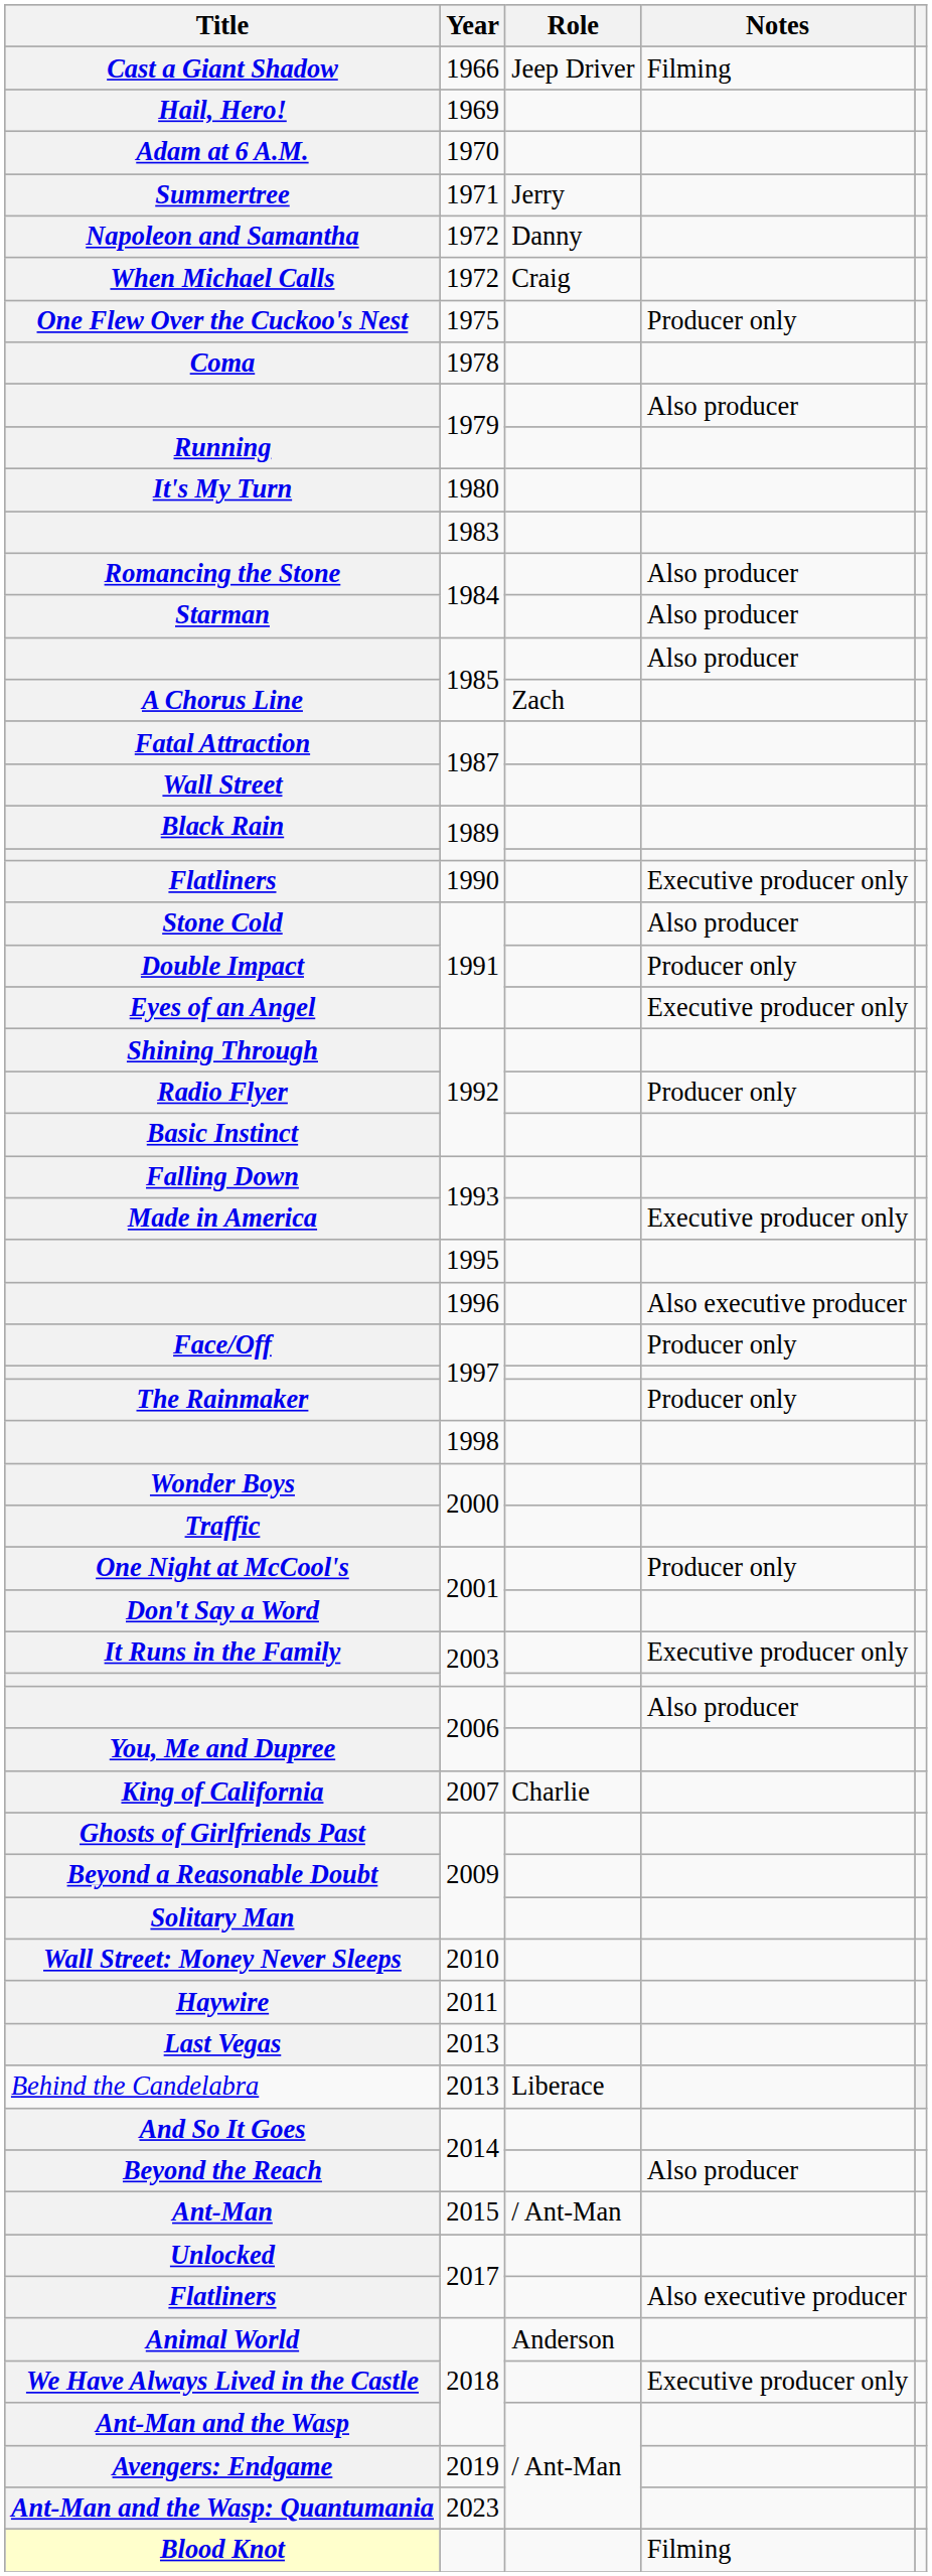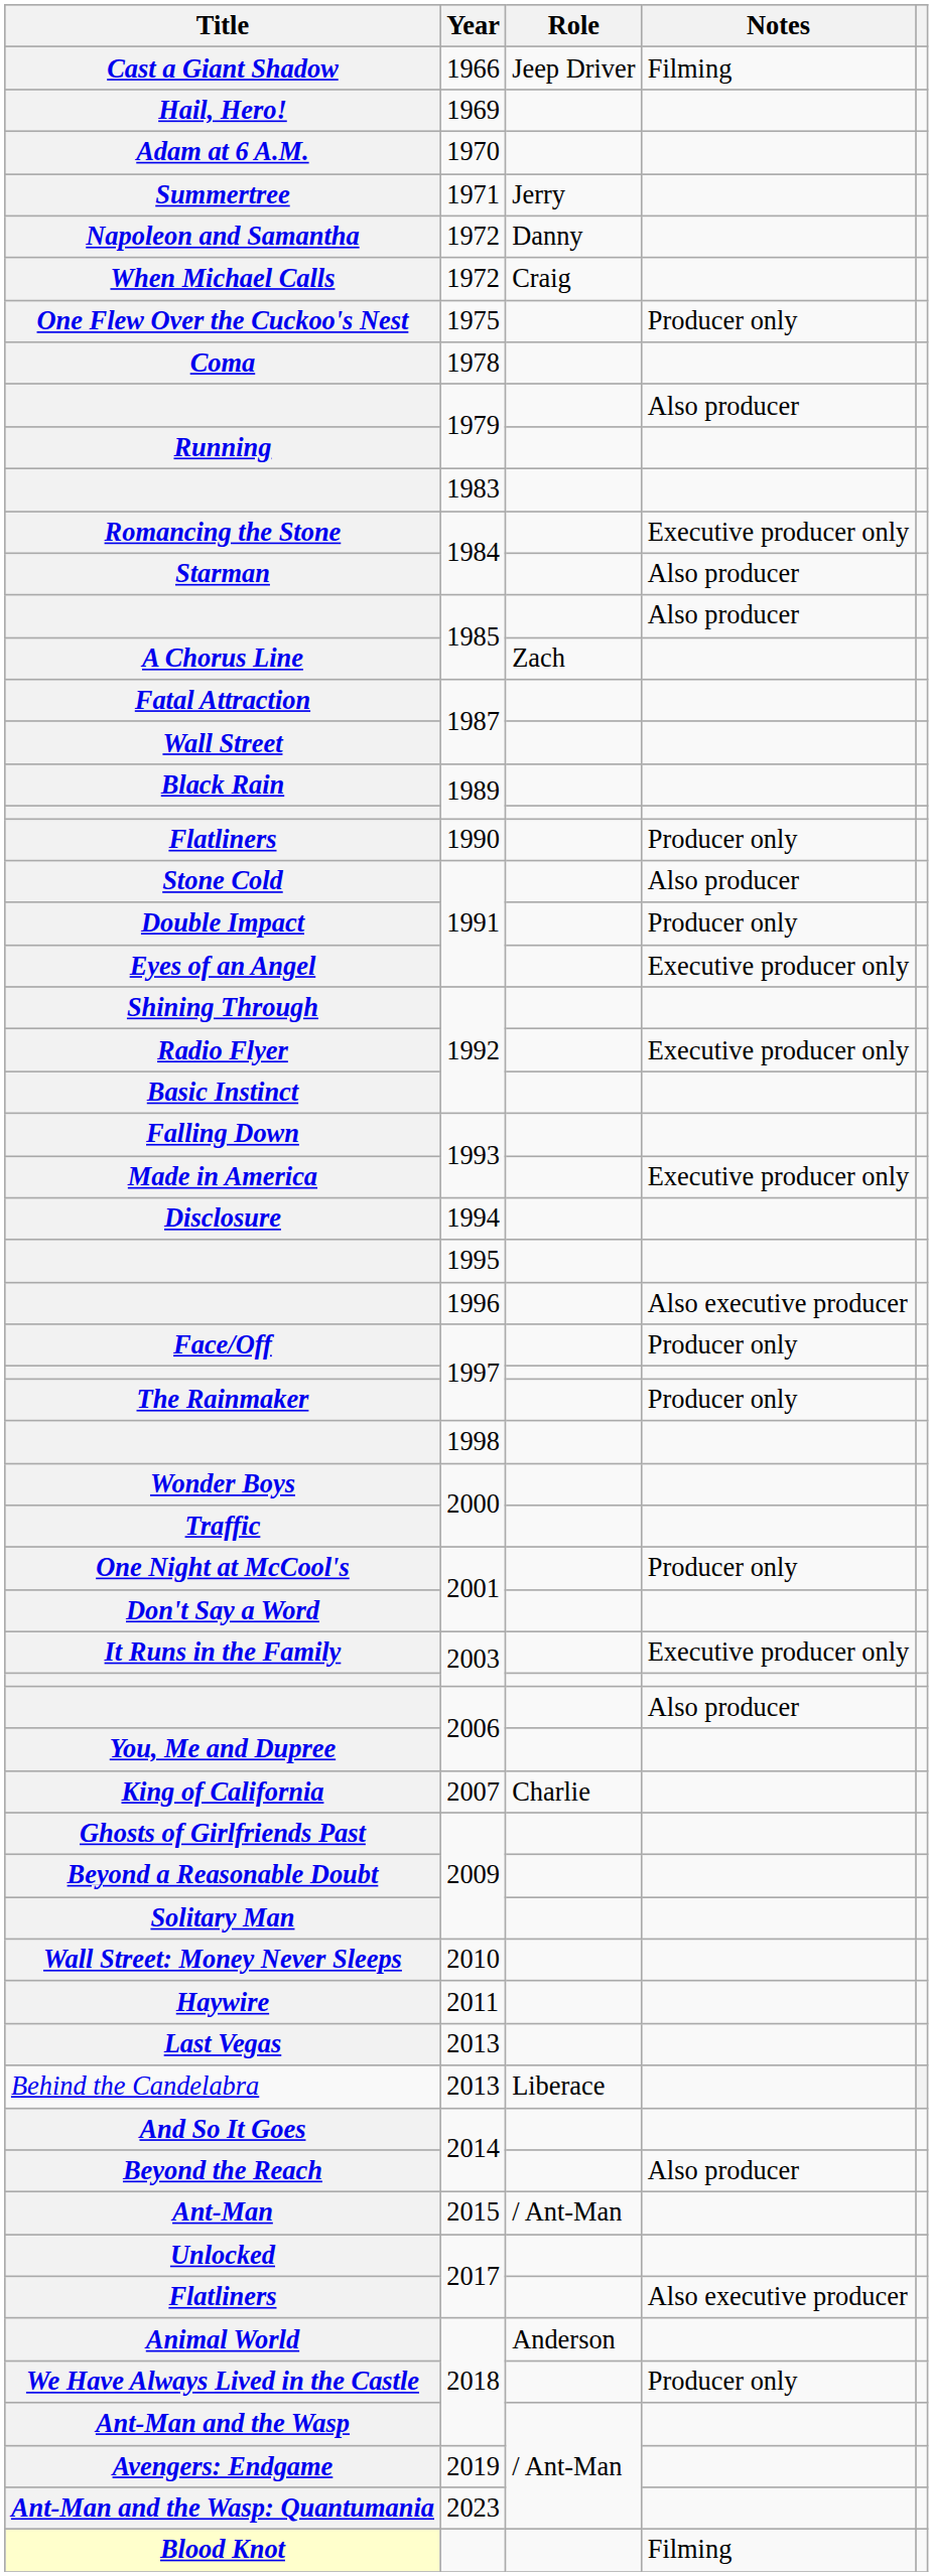- row: It's My Turn | 1980
Romancing the Stone | Notes: Also producer -> Executive producer only
Flatliners / 1990 | Notes: Executive producer only -> Producer only
Radio Flyer | Notes: Producer only -> Executive producer only
+ row: Disclosure | 1994
We Have Always Lived in the Castle | Notes: Executive producer only -> Producer only
